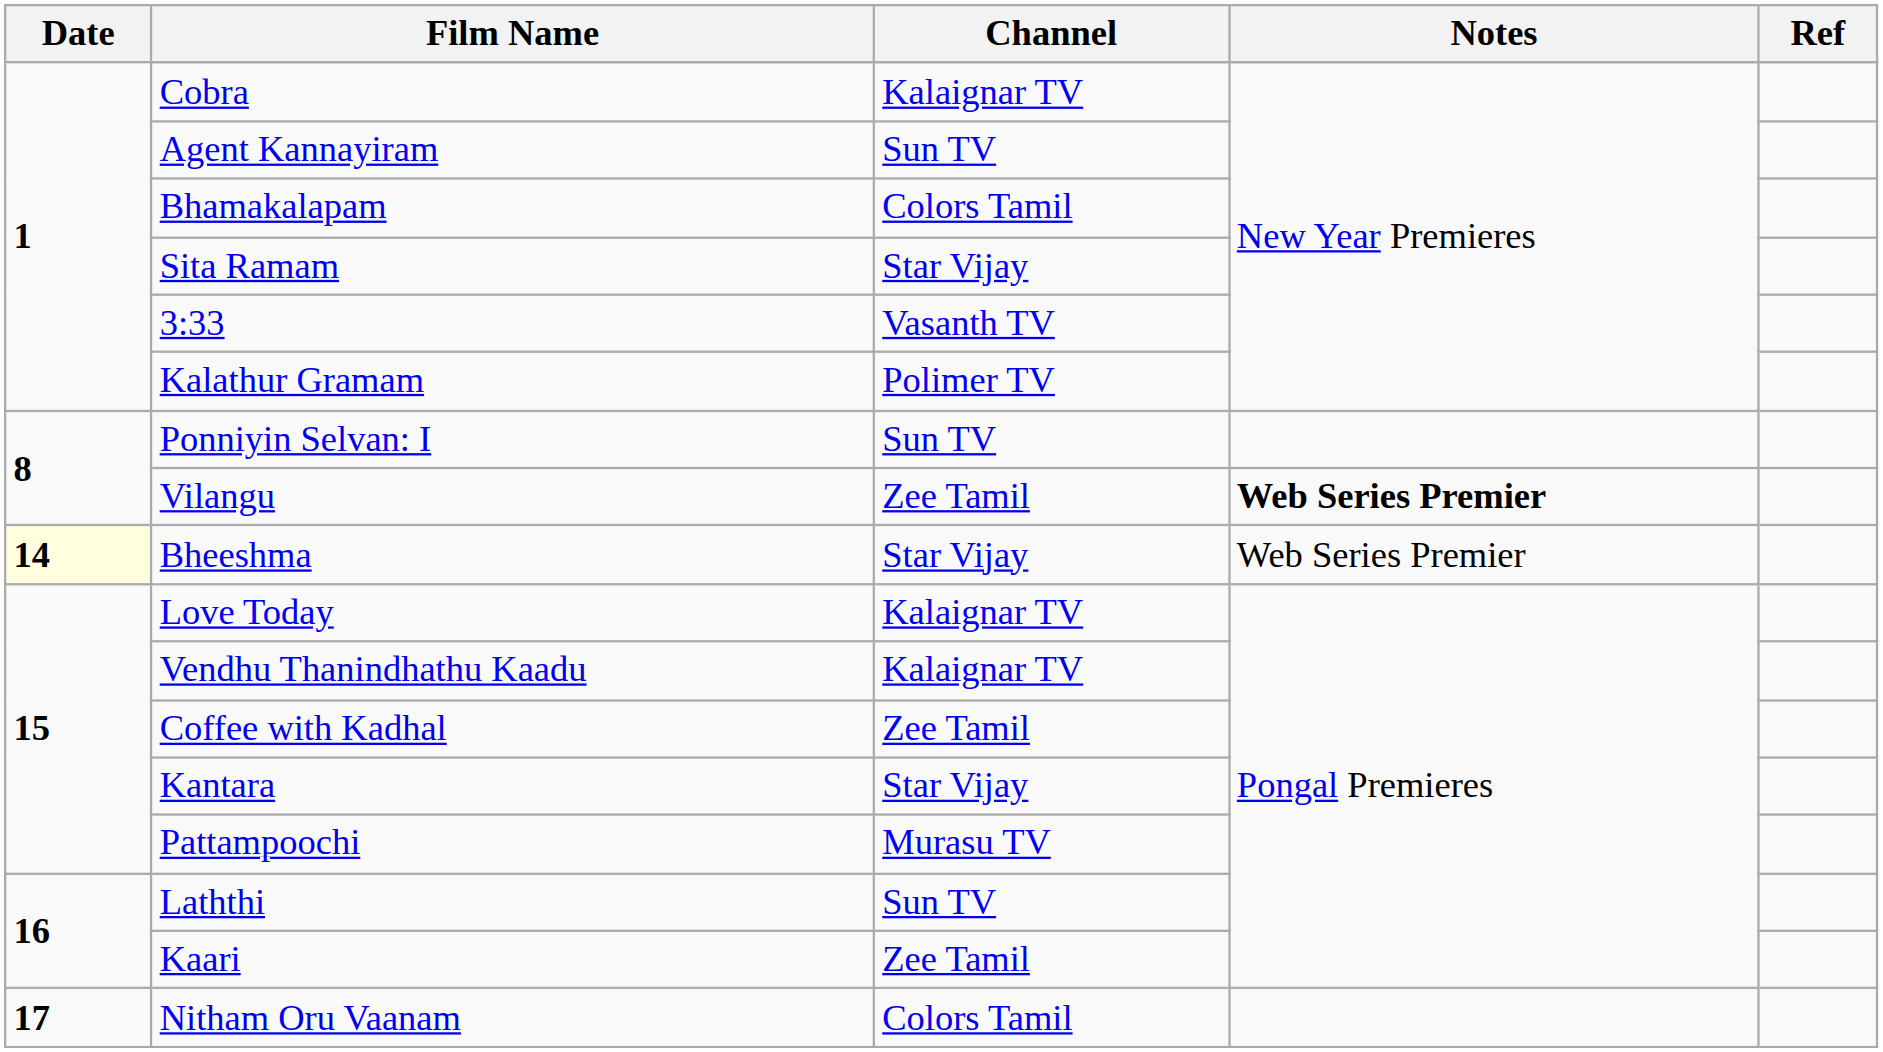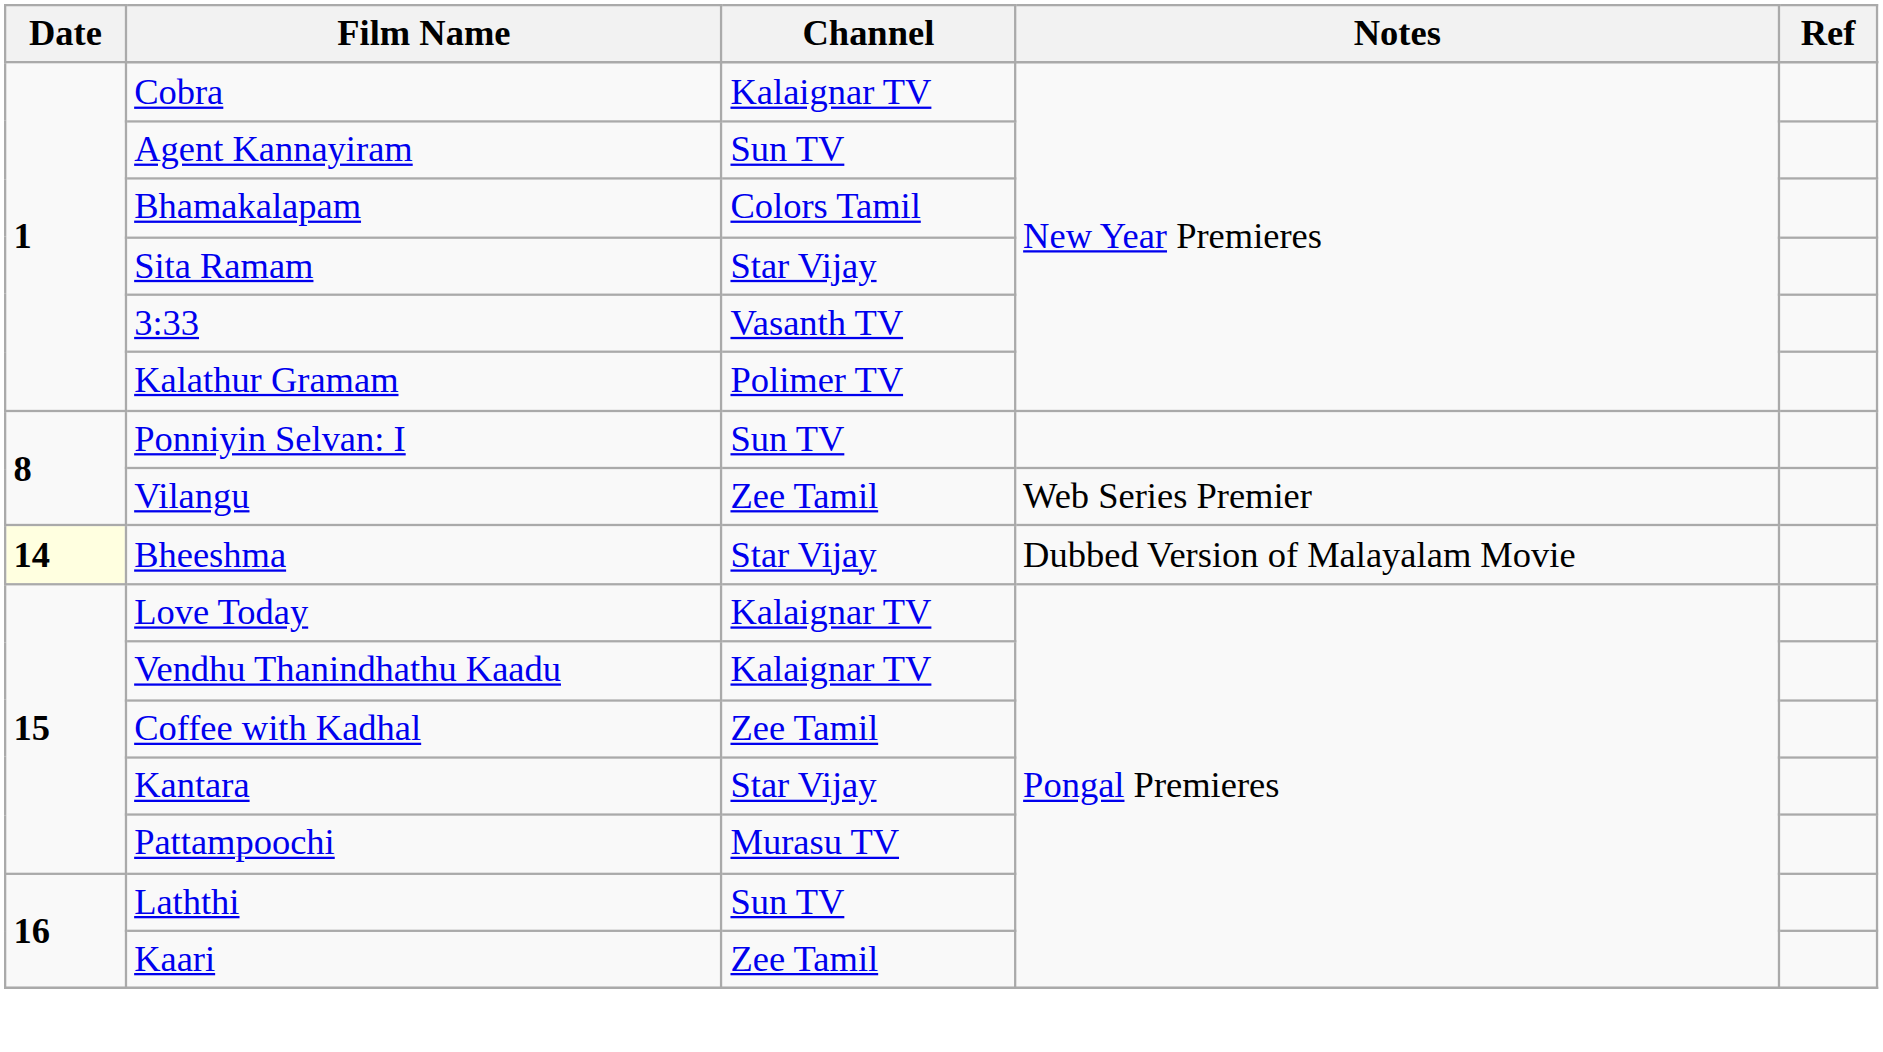Vilangu | Notes: bold -> normal
Bheeshma | Notes: Web Series Premier -> Dubbed Version of Malayalam Movie
- row: 17 | Nitham Oru Vaanam | Colors Tamil
